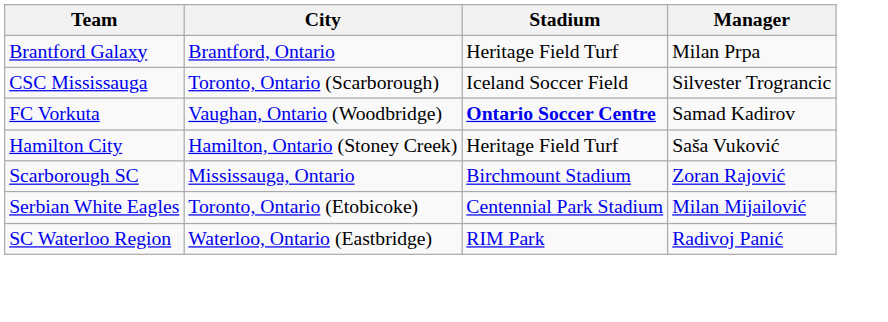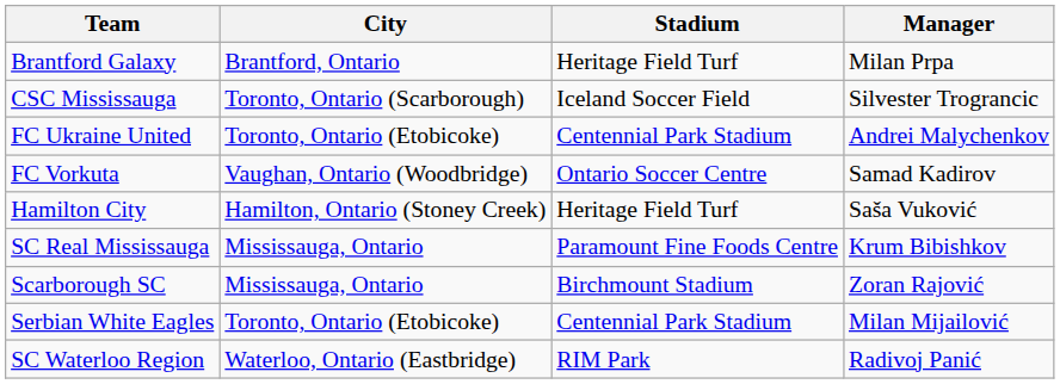+ row: FC Ukraine United | Toronto, Ontario (Etobicoke) | Centennial Park Stadium | Andrei Malychenkov
FC Vorkuta | Stadium: bold -> normal
+ row: SC Real Mississauga | Mississauga, Ontario | Paramount Fine Foods Centre | Krum Bibishkov
